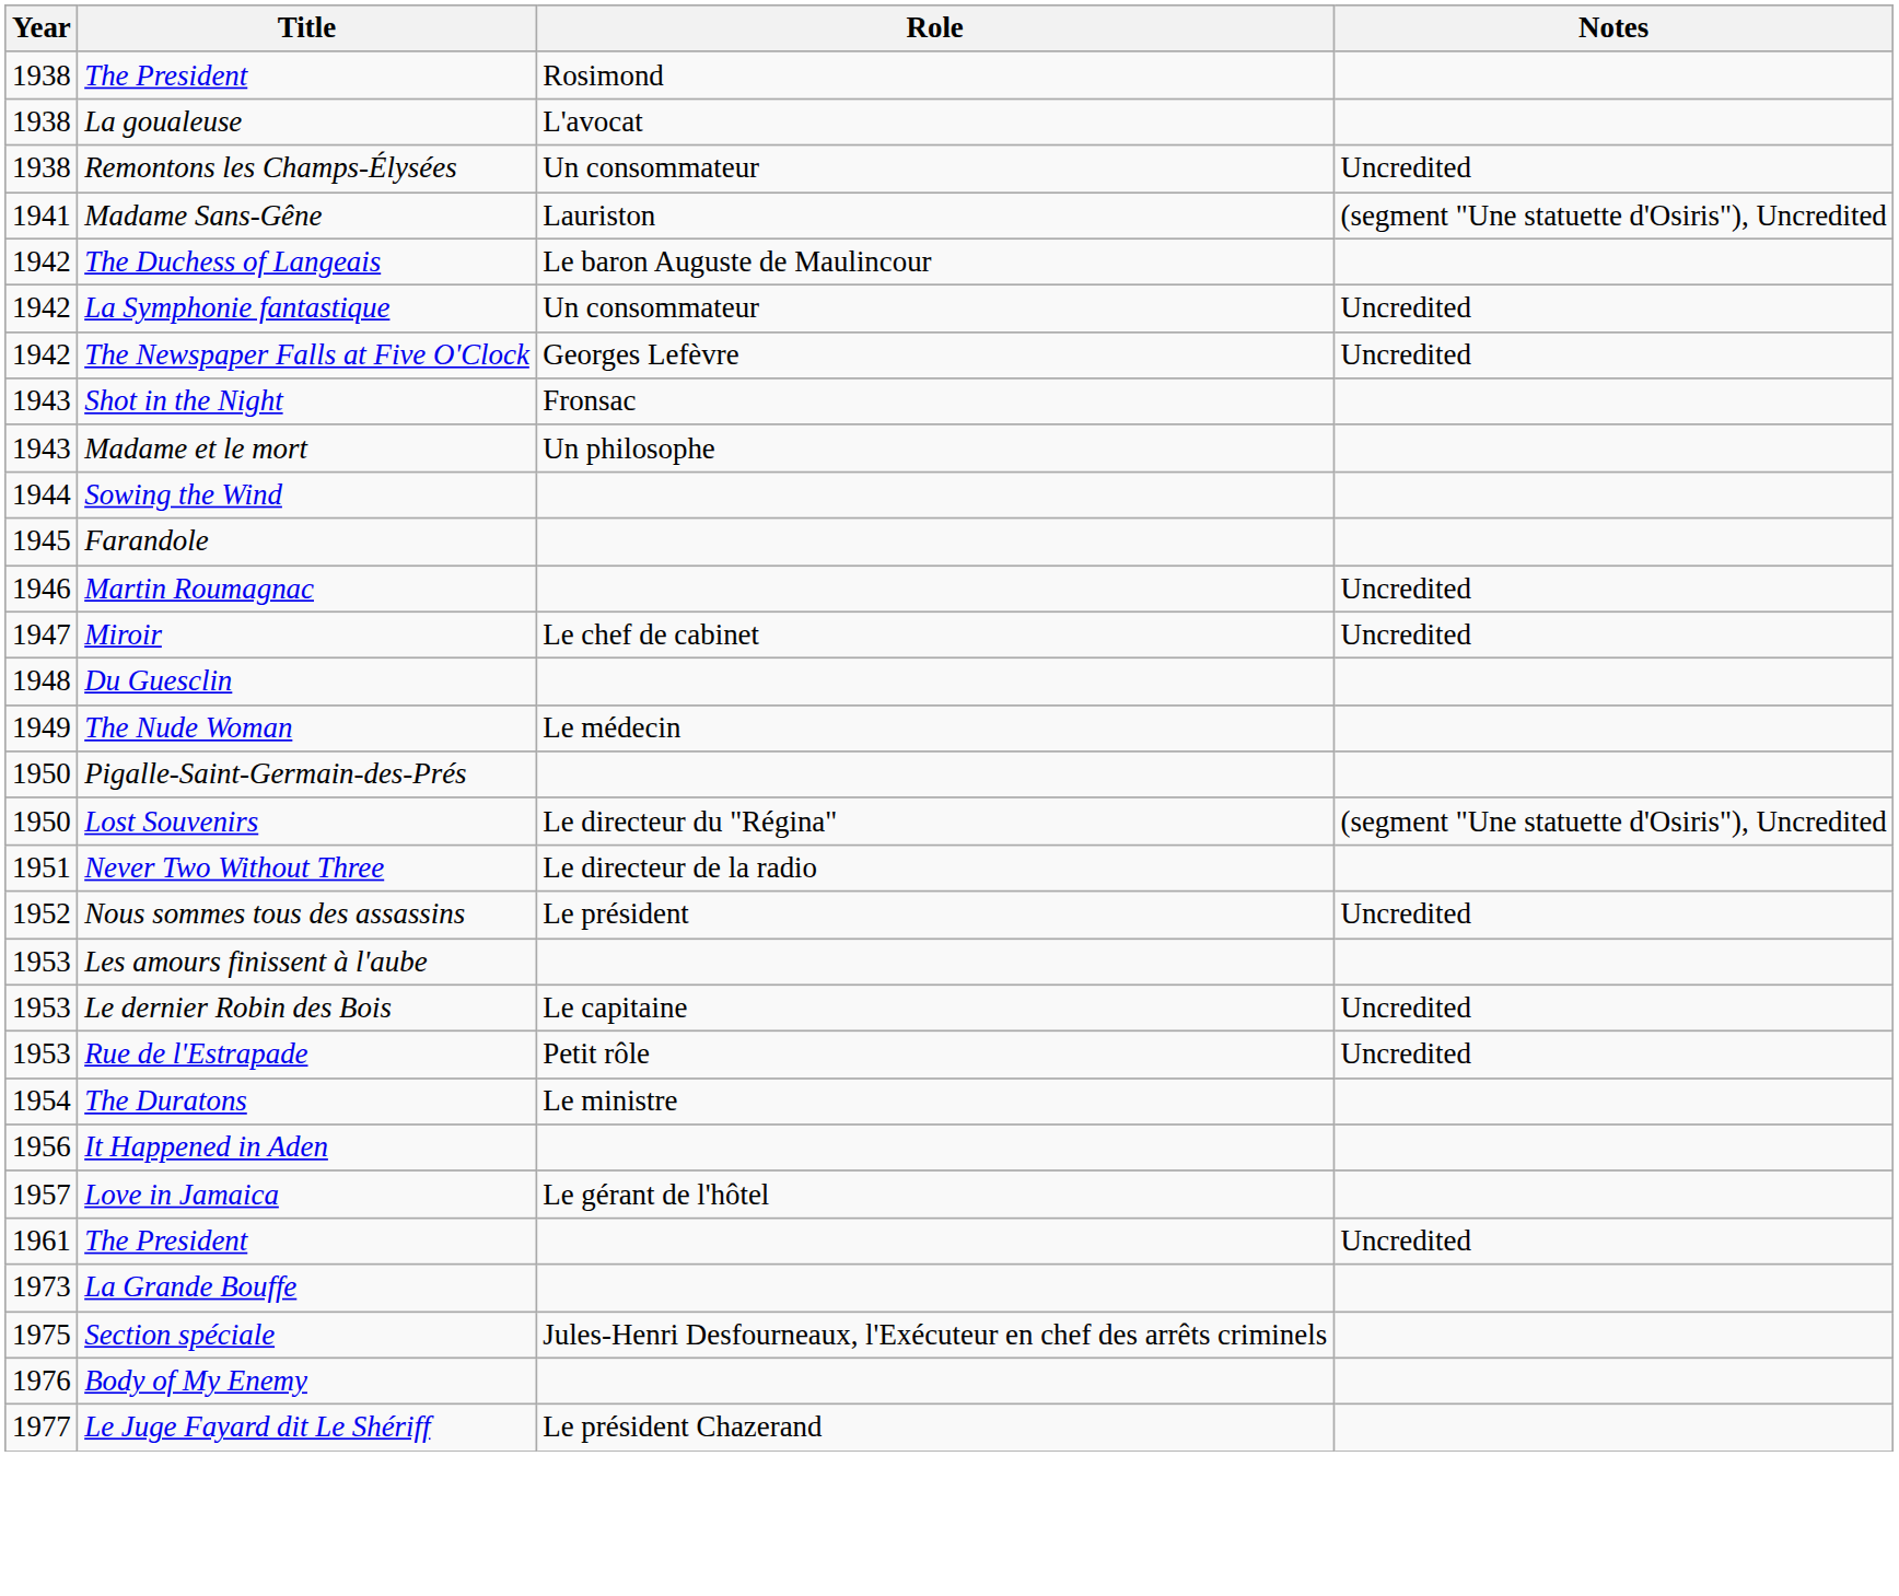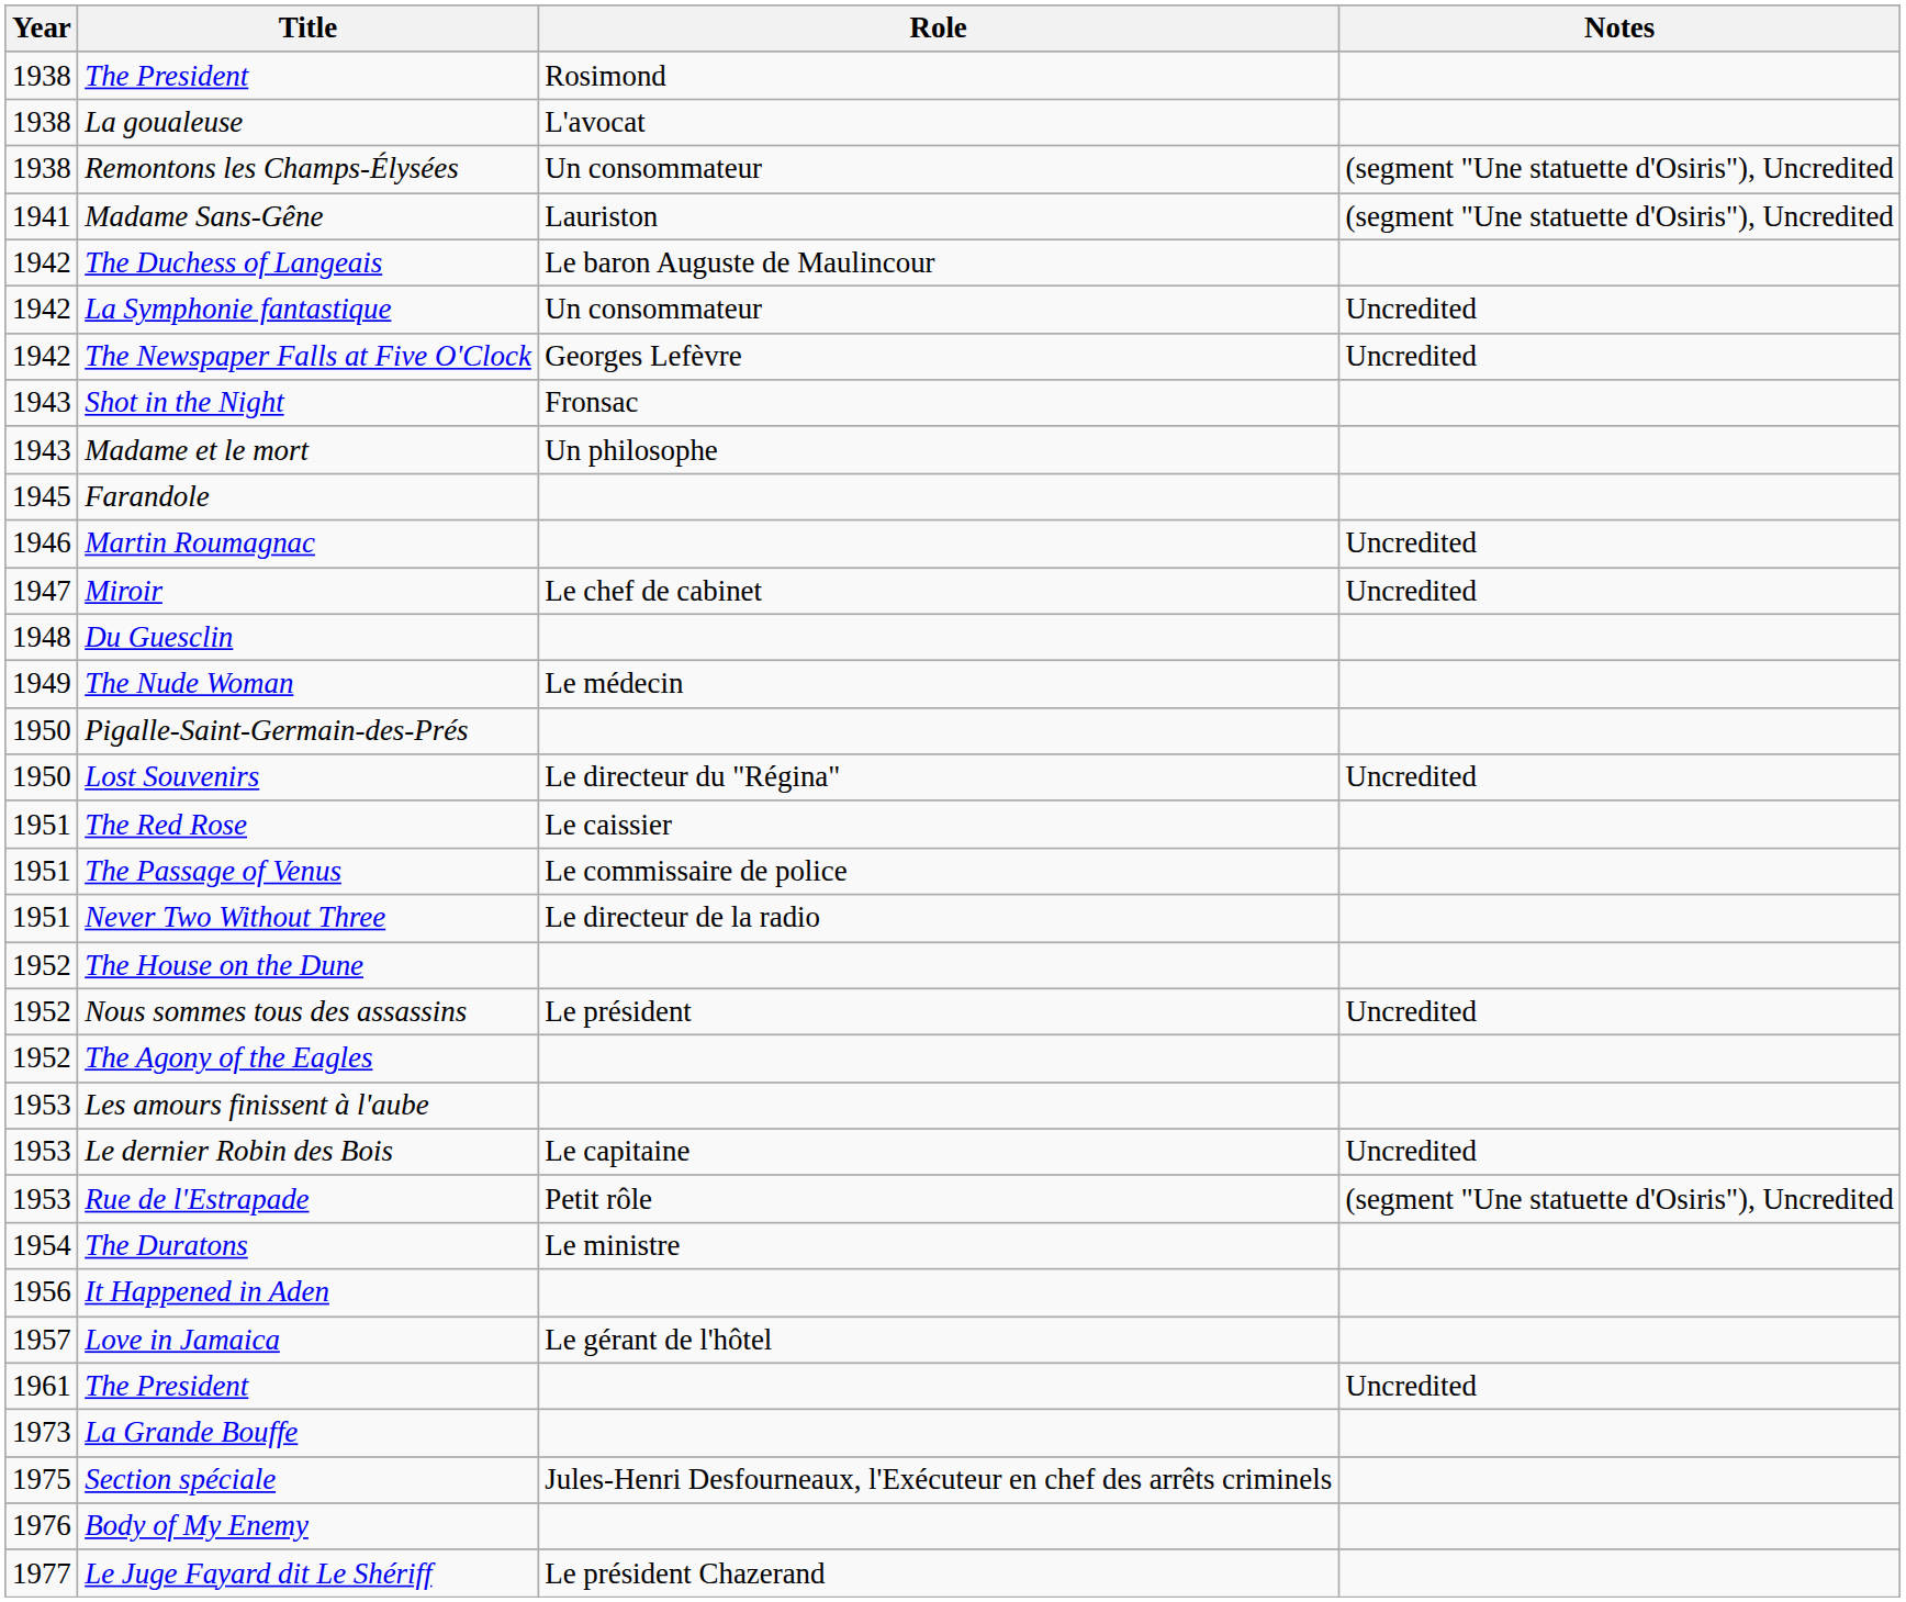Remontons les Champs-Élysées | Notes: Uncredited -> (segment "Une statuette d'Osiris"), Uncredited
- row: 1944 | Sowing the Wind
Lost Souvenirs | Notes: (segment "Une statuette d'Osiris"), Uncredited -> Uncredited
+ row: 1951 | The Red Rose | Le caissier
+ row: 1951 | The Passage of Venus | Le commissaire de police
+ row: 1952 | The House on the Dune
+ row: 1952 | The Agony of the Eagles
Rue de l'Estrapade | Notes: Uncredited -> (segment "Une statuette d'Osiris"), Uncredited
